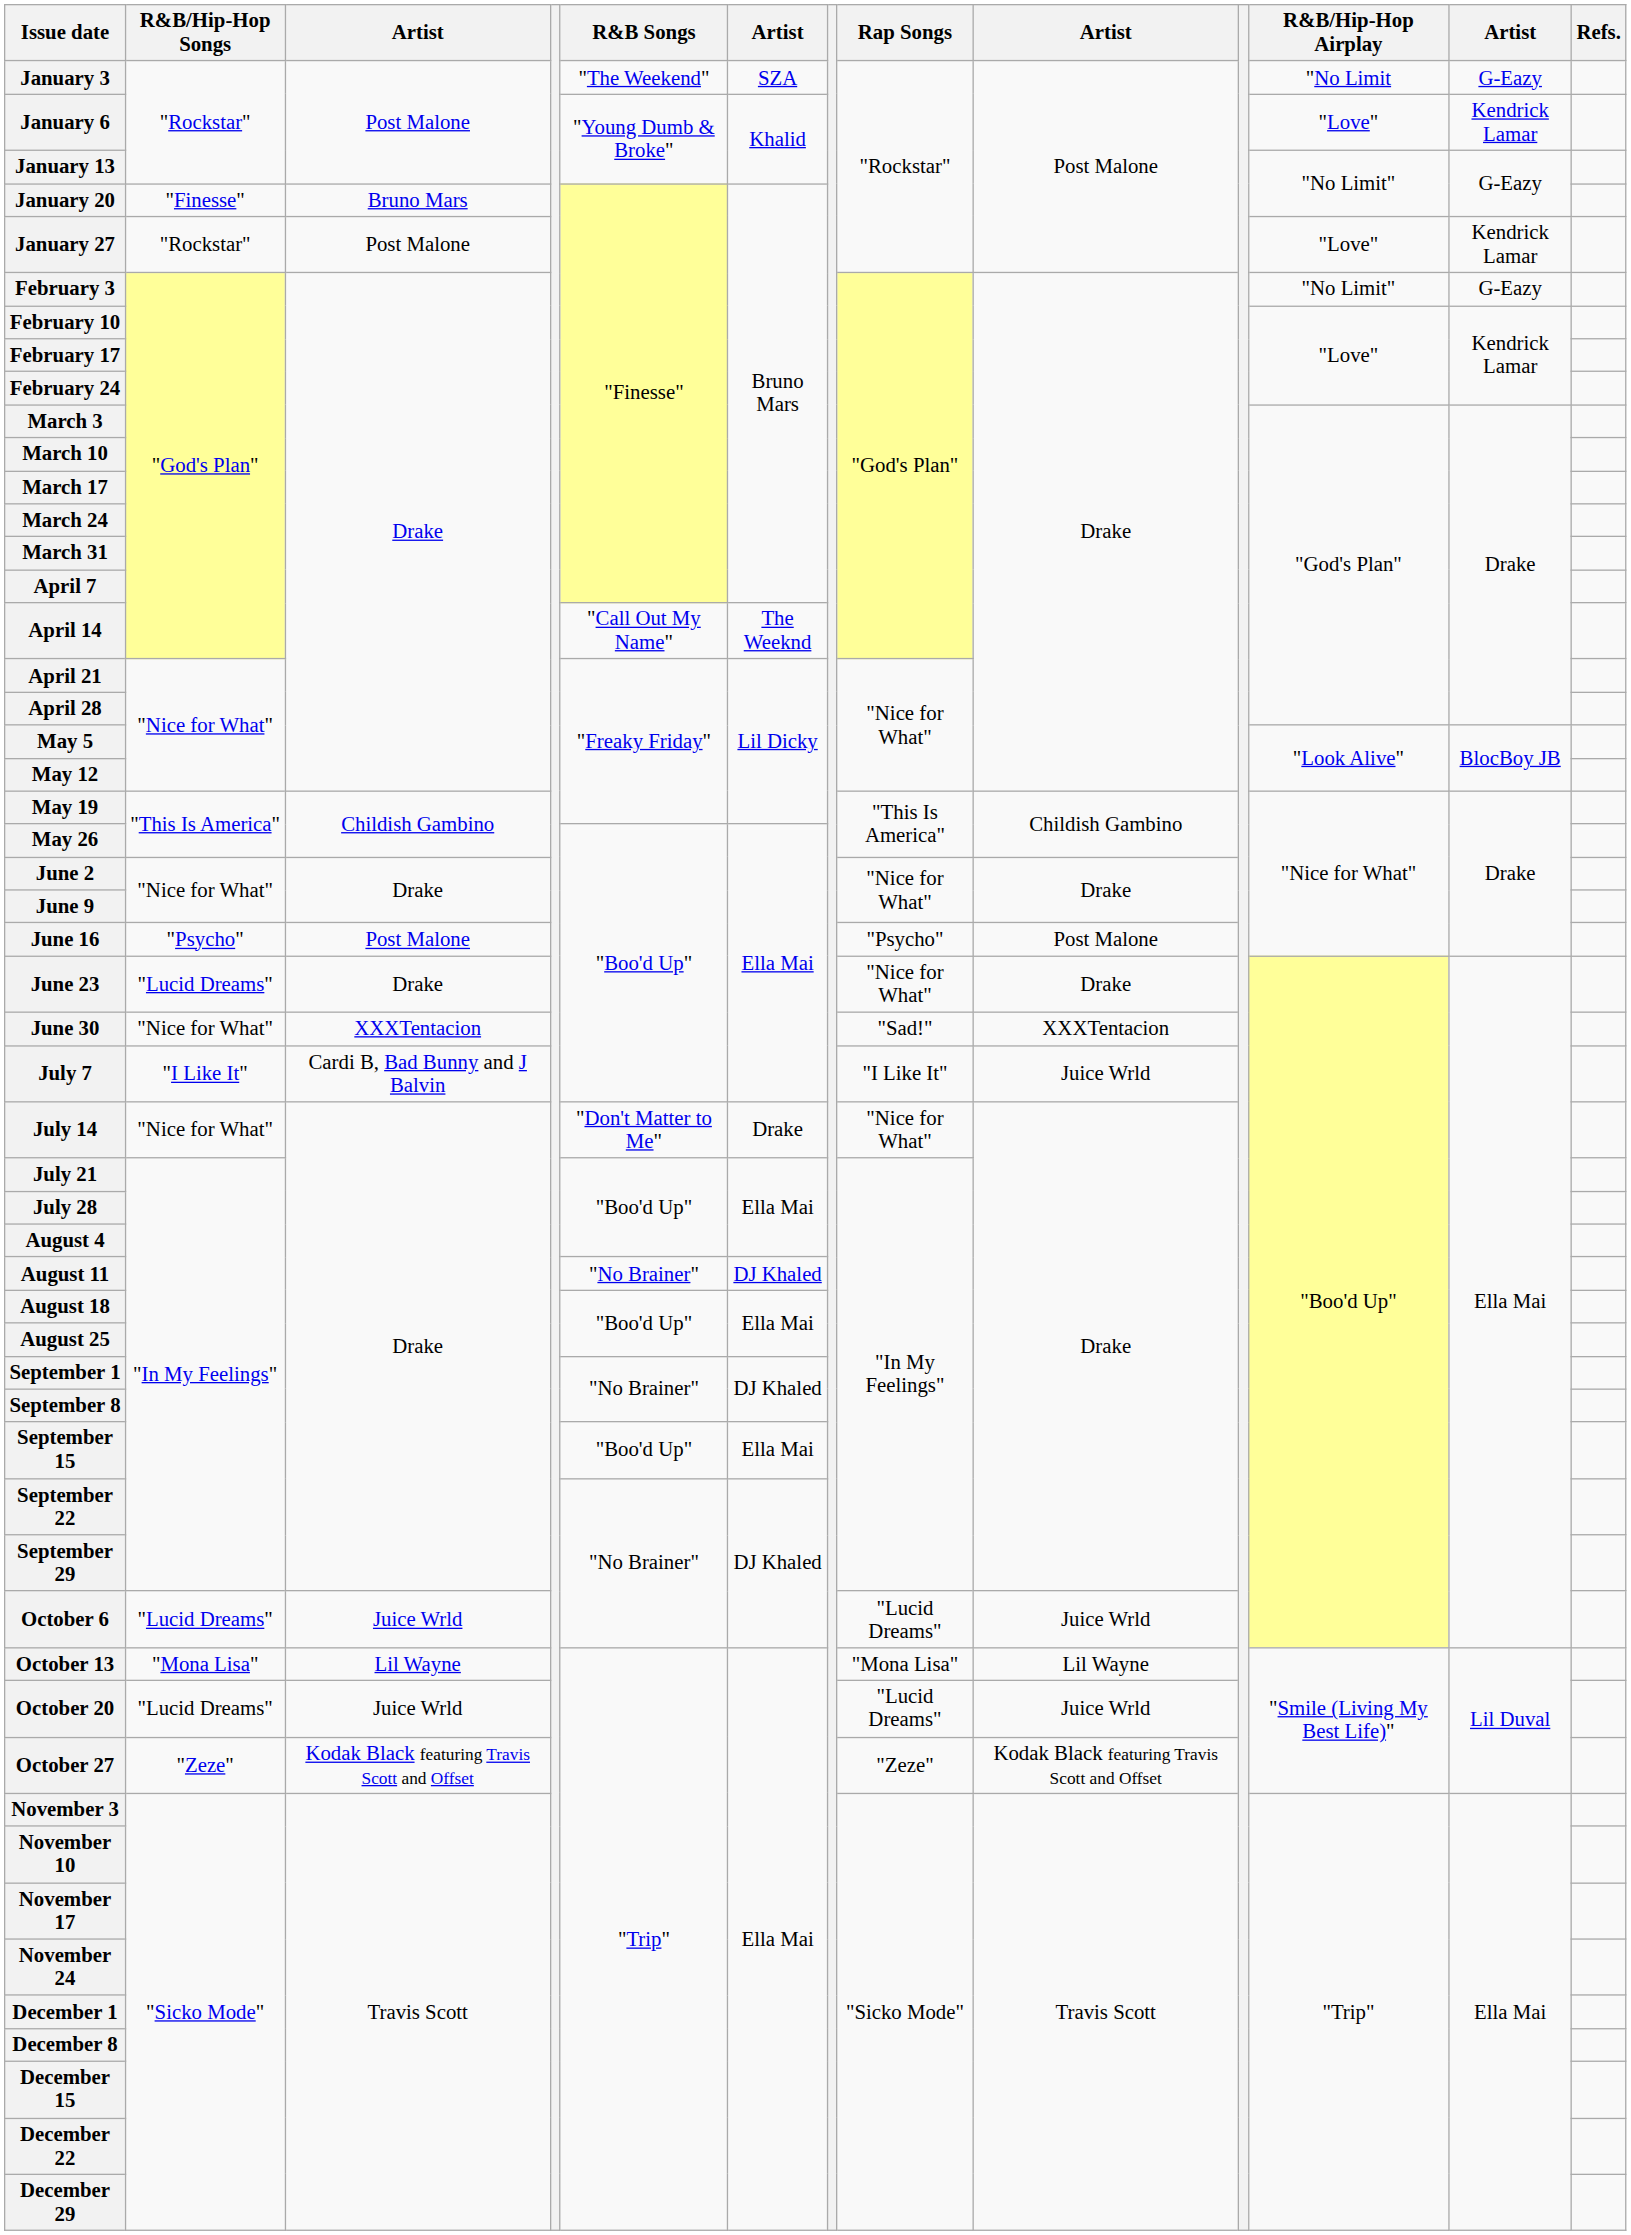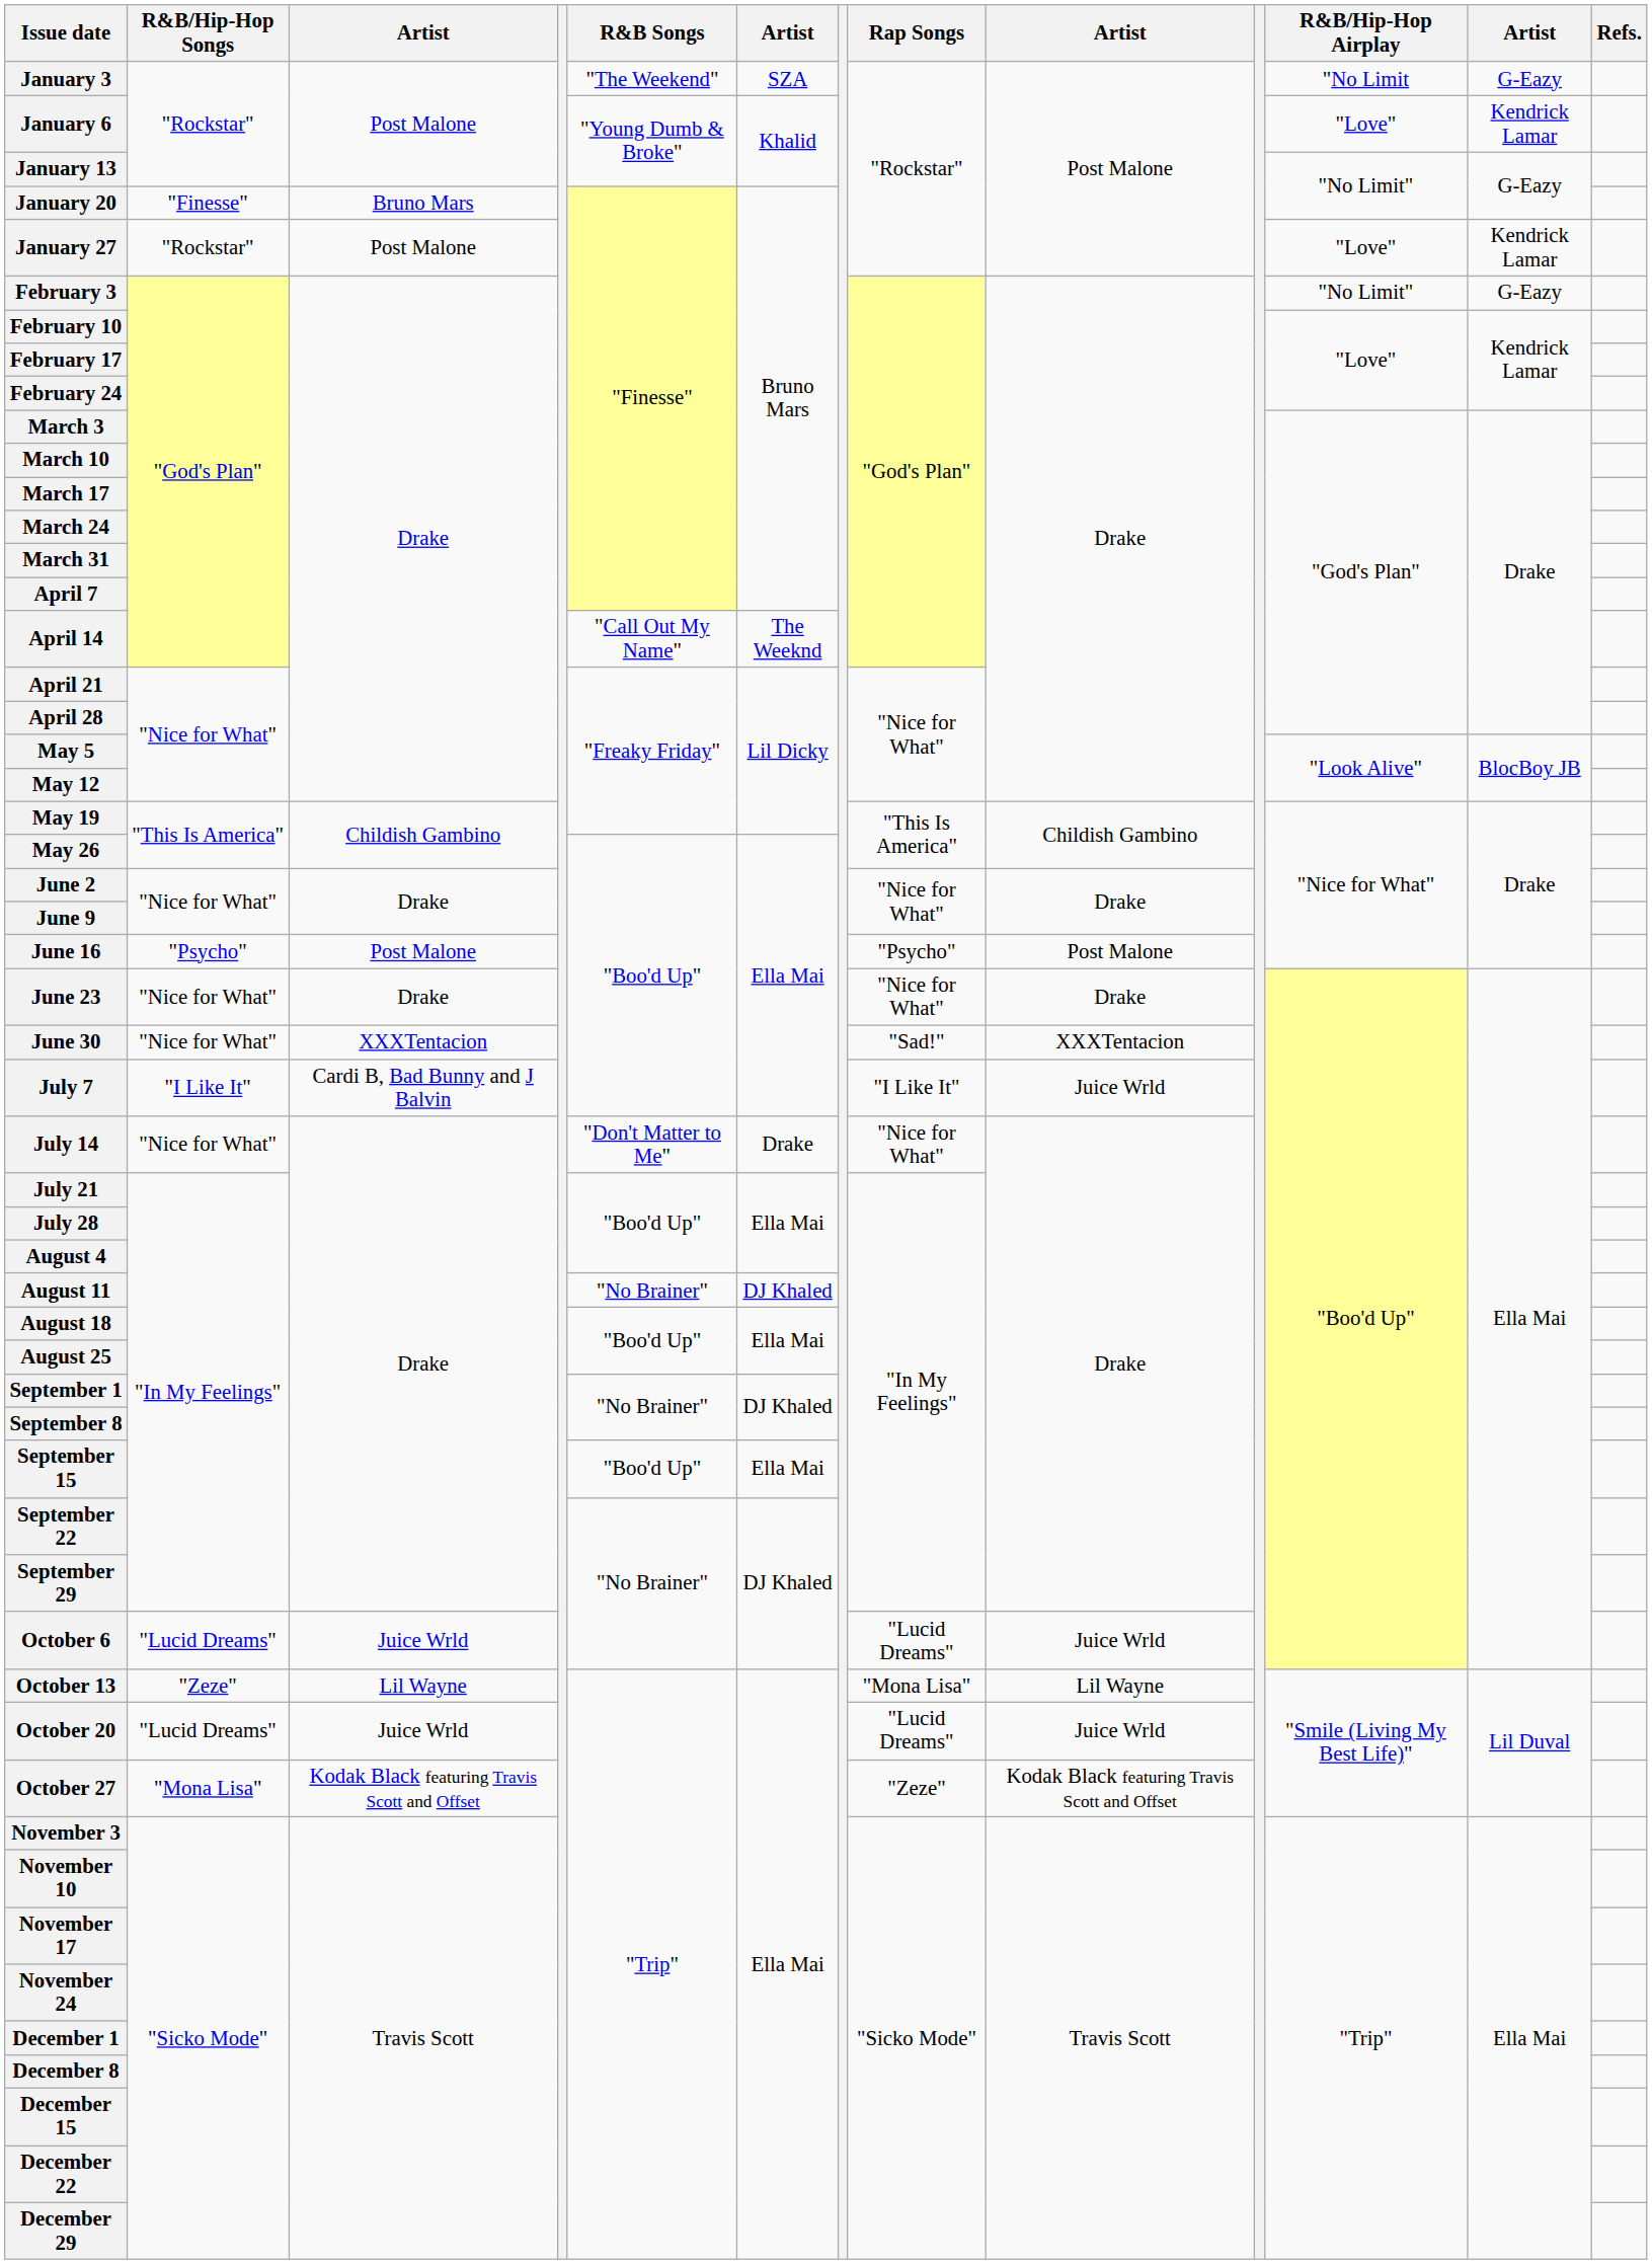June 23 | R&B/Hip-Hop Songs: "Lucid Dreams" -> "Nice for What"
October 13 | R&B/Hip-Hop Songs: "Mona Lisa" -> "Zeze"
October 27 | R&B/Hip-Hop Songs: "Zeze" -> "Mona Lisa"
